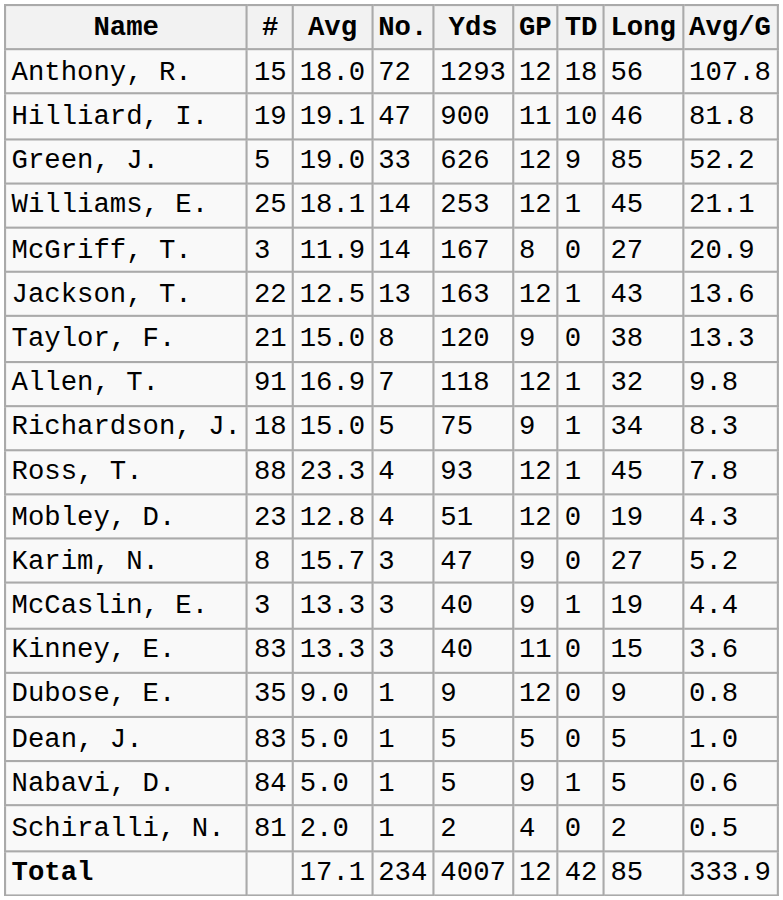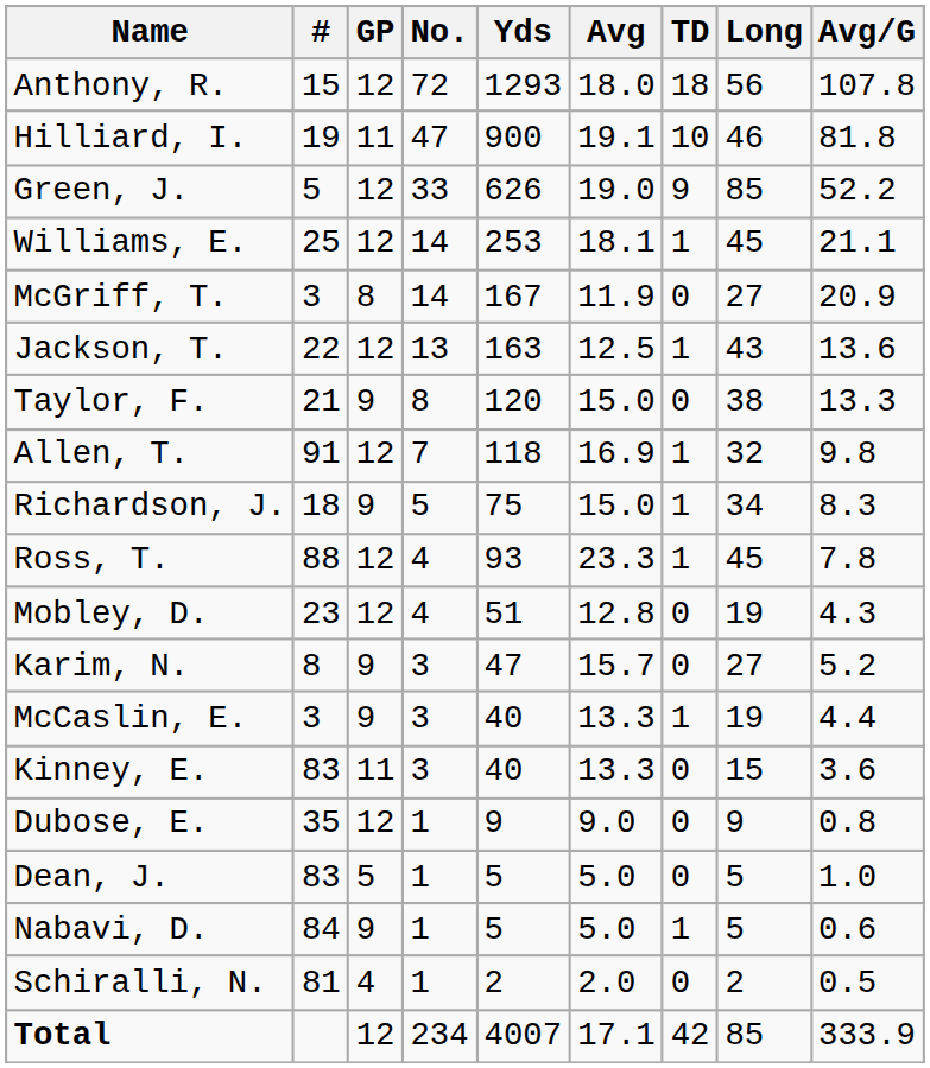columns swapped: GP <-> Avg
